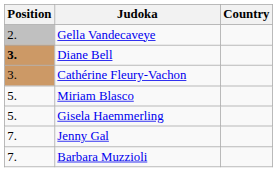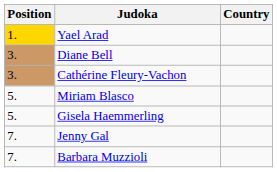+ row: 1. | Yael Arad
- row: 2. | Gella Vandecaveye
Diane Bell | Position: bold -> normal
